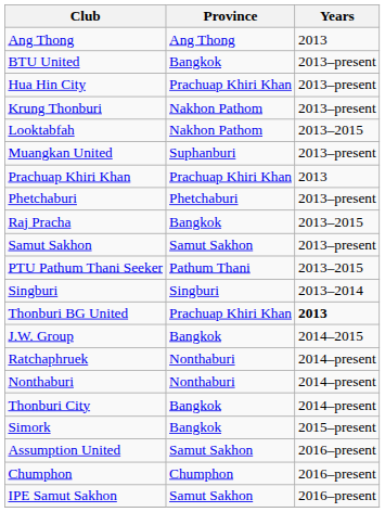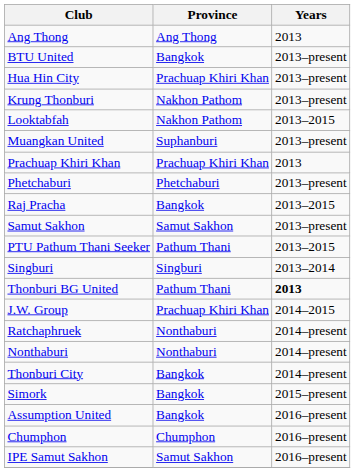Thonburi BG United | Province: Prachuap Khiri Khan -> Pathum Thani
J.W. Group | Province: Bangkok -> Prachuap Khiri Khan
Assumption United | Province: Samut Sakhon -> Bangkok
